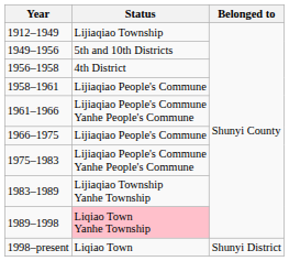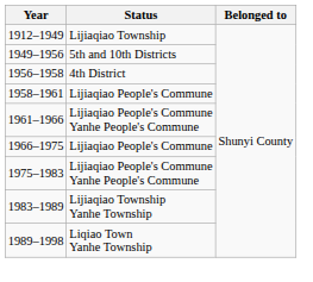1989–1998 | Status: pink background -> no background
- row: 1998–present | Liqiao Town | Shunyi District
